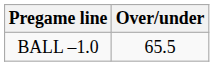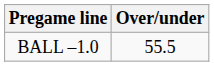BALL –1.0 | Over/under: 65.5 -> 55.5
